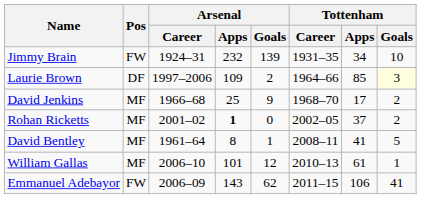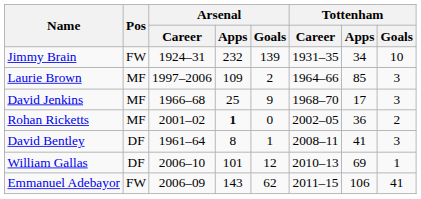Laurie Brown | Pos: DF -> MF
Laurie Brown | Tottenham / Goals: lightyellow background -> no background
David Jenkins | Tottenham / Goals: 2 -> 3
Rohan Ricketts | Tottenham / Apps: 37 -> 36
David Bentley | Pos: MF -> DF
David Bentley | Tottenham / Goals: 5 -> 3
William Gallas | Pos: MF -> DF
William Gallas | Tottenham / Apps: 61 -> 69
